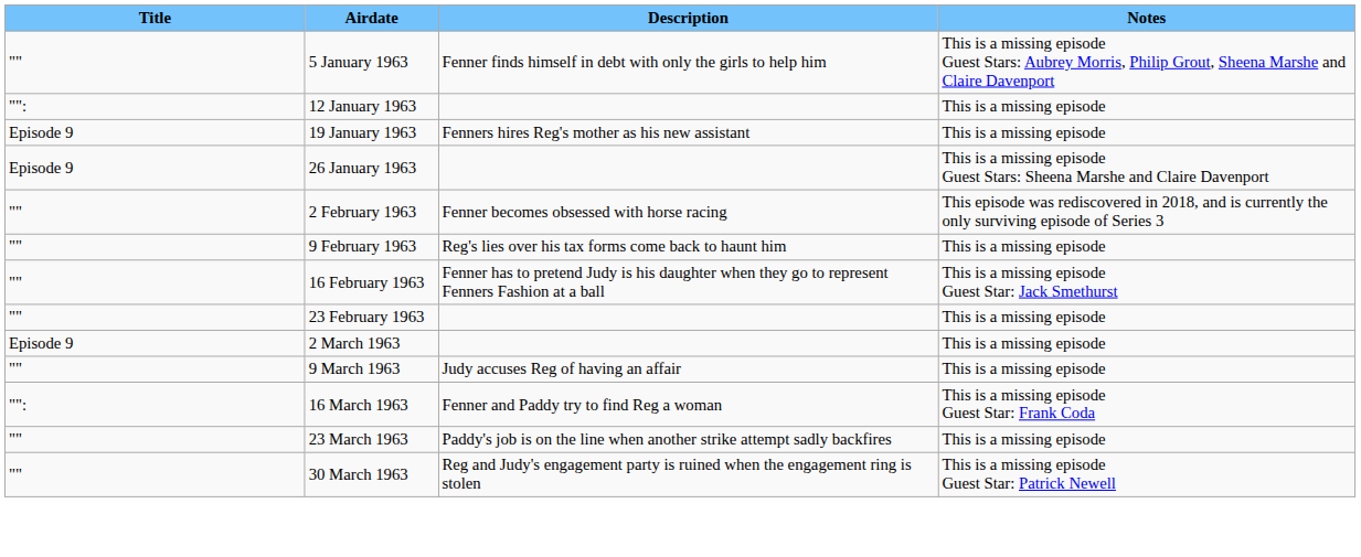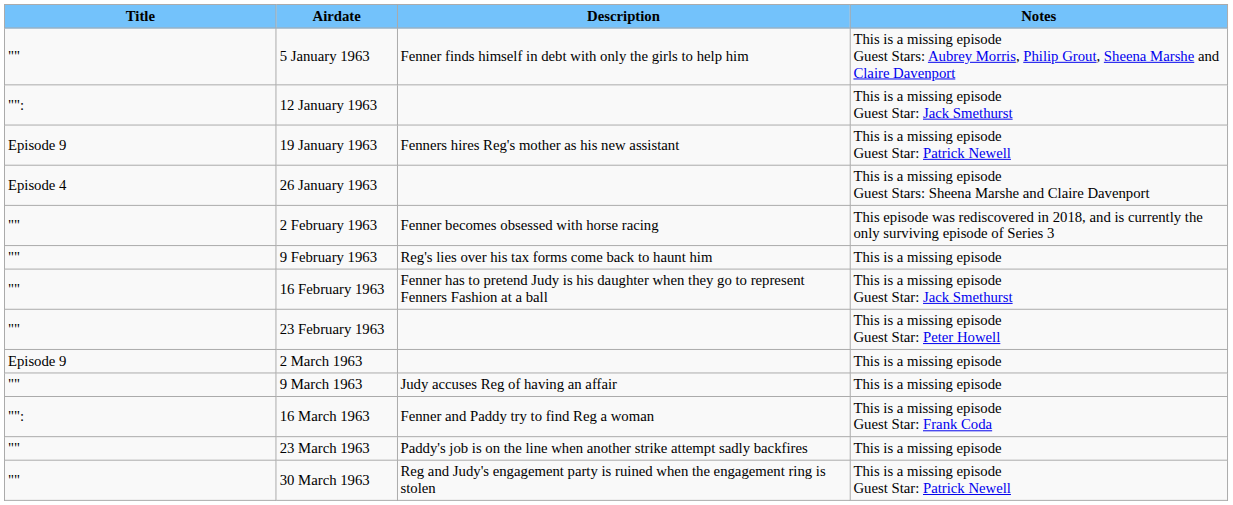12 January 1963 | Notes: This is a missing episode -> This is a missing episode Guest Star: Jack Smethurst
19 January 1963 | Notes: This is a missing episode -> This is a missing episode Guest Star: Patrick Newell
26 January 1963 | Title: Episode 9 -> Episode 4
23 February 1963 | Notes: This is a missing episode -> This is a missing episode Guest Star: Peter Howell
